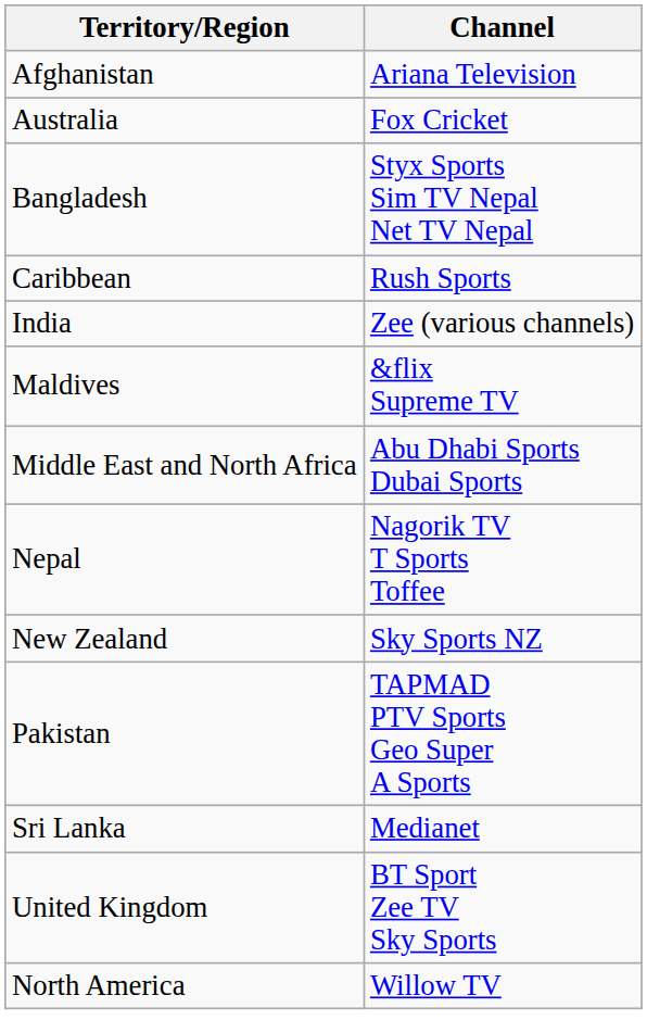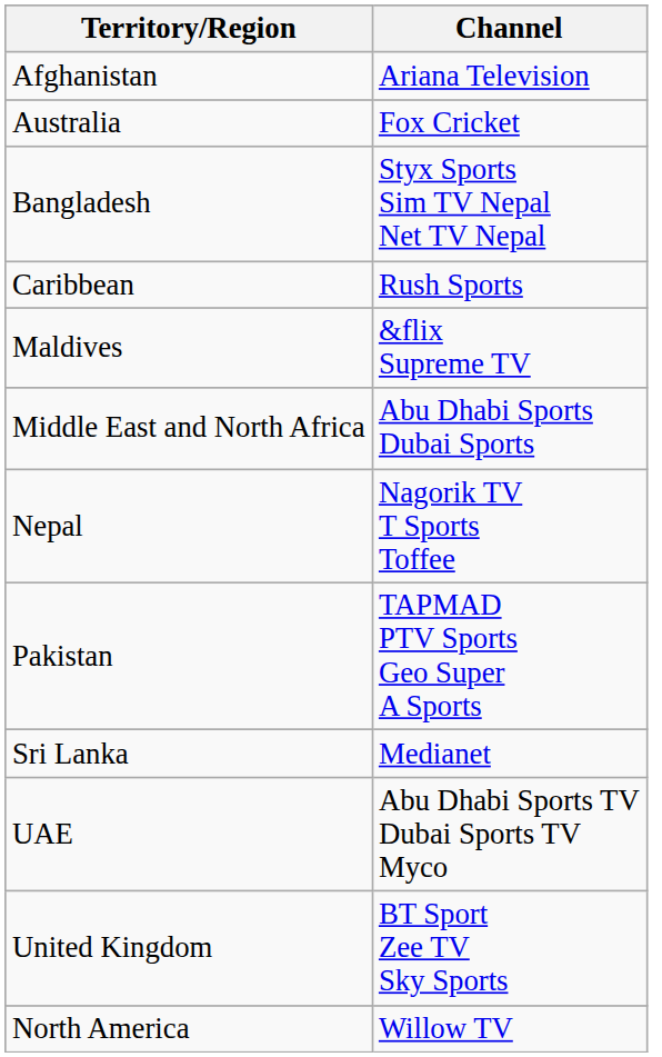- row: India | Zee (various channels)
- row: New Zealand | Sky Sports NZ
+ row: UAE | Abu Dhabi Sports TV Dubai Sports TV Myco
